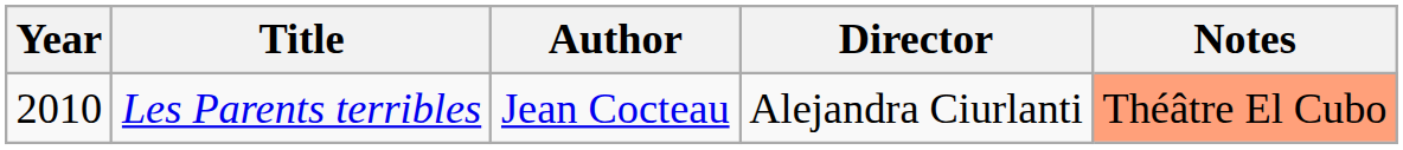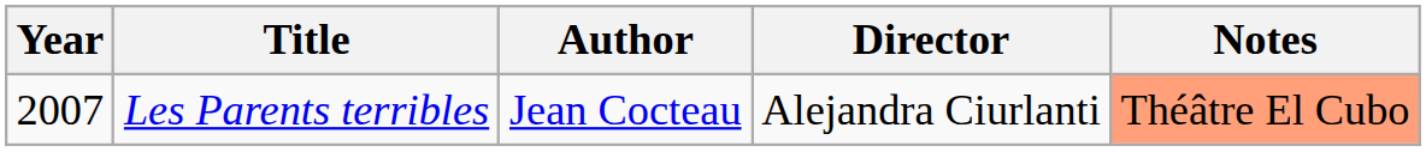Les Parents terribles | Year: 2010 -> 2007
